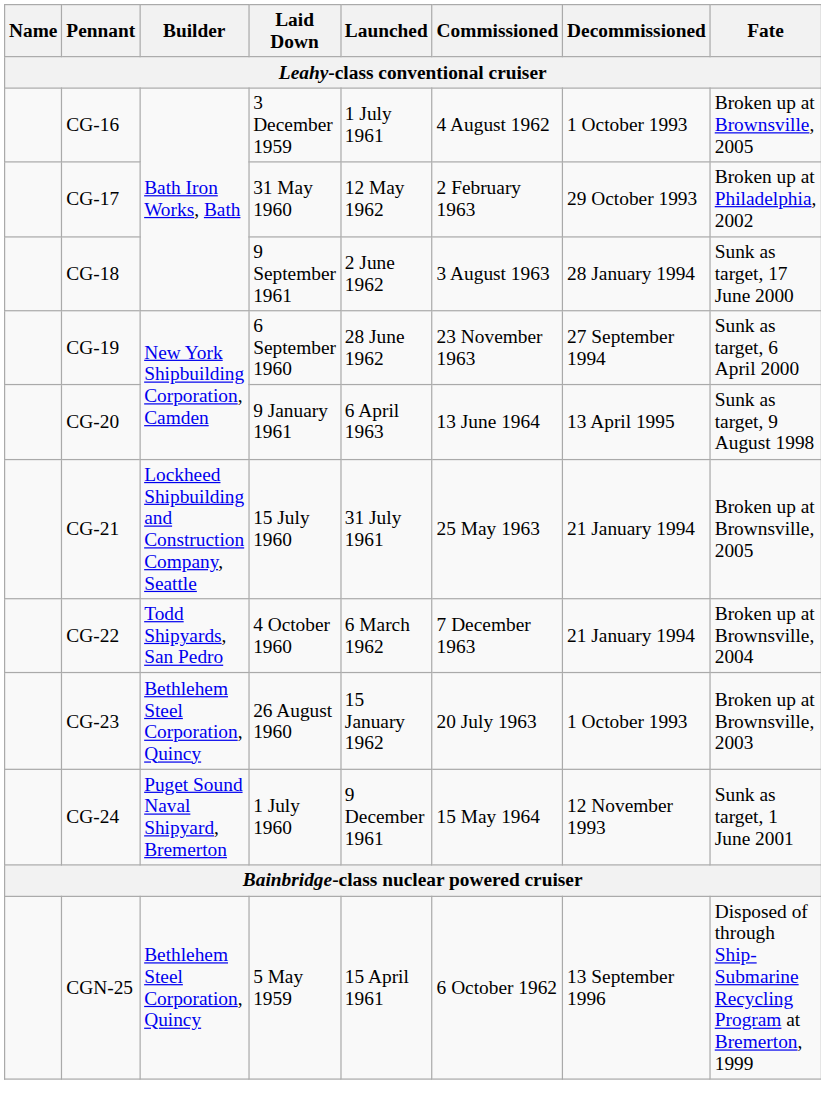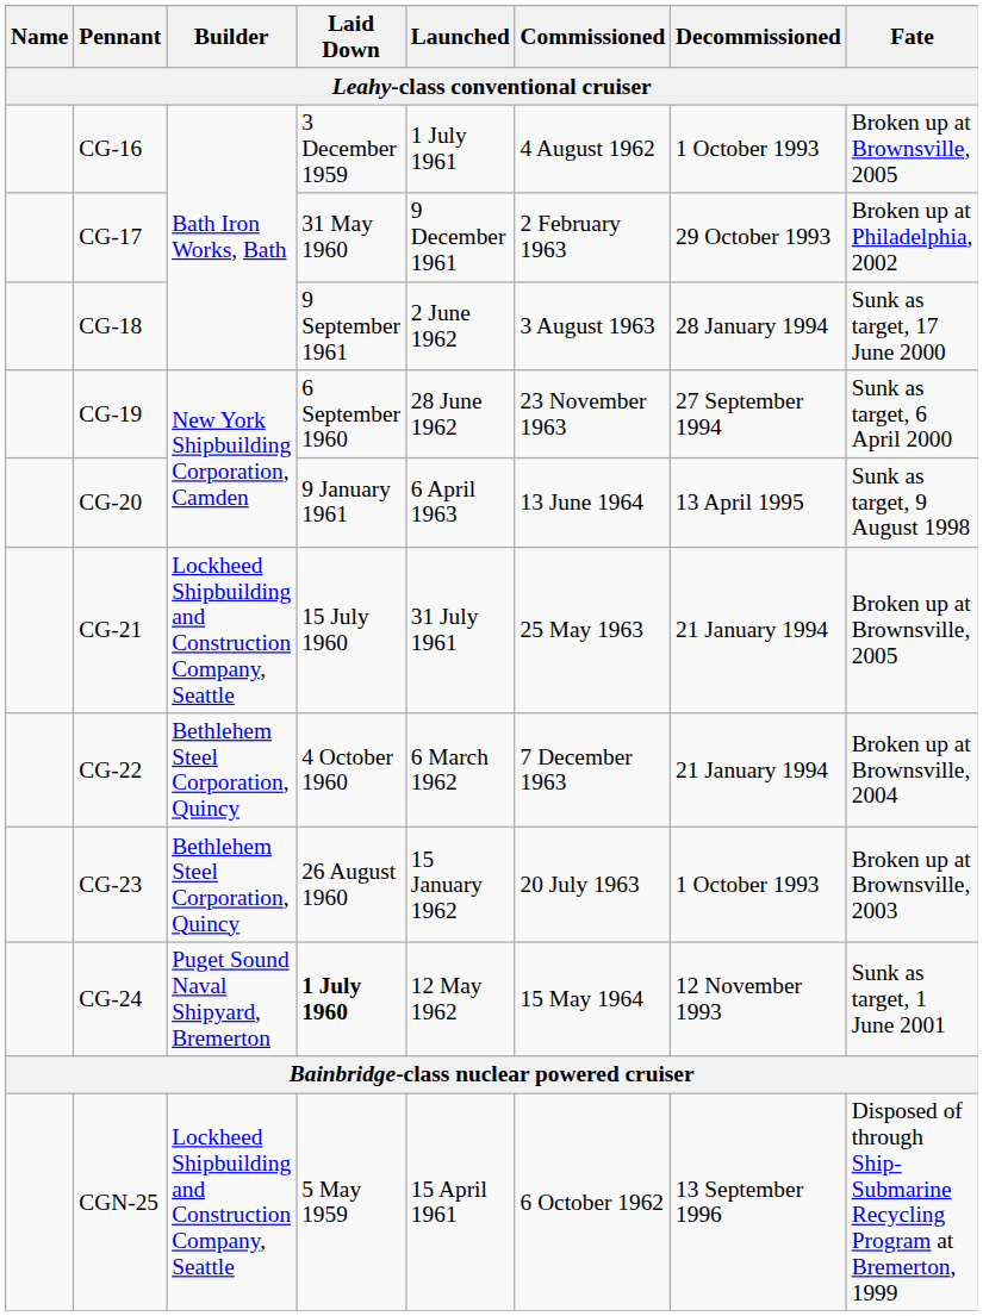CG-17 | Launched: 12 May 1962 -> 9 December 1961
CG-22 | Builder: Todd Shipyards, San Pedro -> Bethlehem Steel Corporation, Quincy
CG-24 | Laid Down: normal -> bold
CG-24 | Launched: 9 December 1961 -> 12 May 1962
CGN-25 | Builder: Bethlehem Steel Corporation, Quincy -> Lockheed Shipbuilding and Construction Company, Seattle
